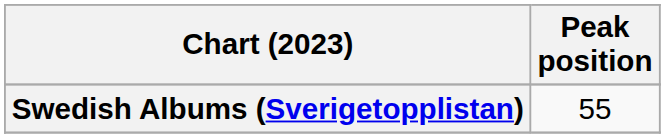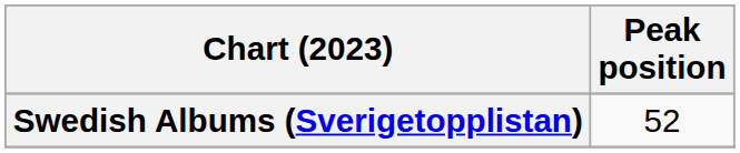Swedish Albums (Sverigetopplistan) | Peak position: 55 -> 52
